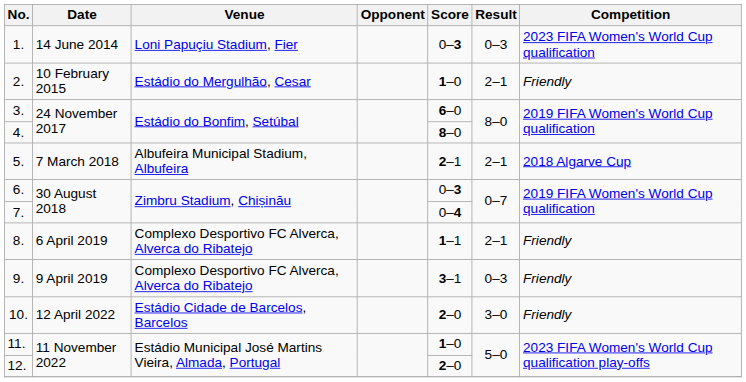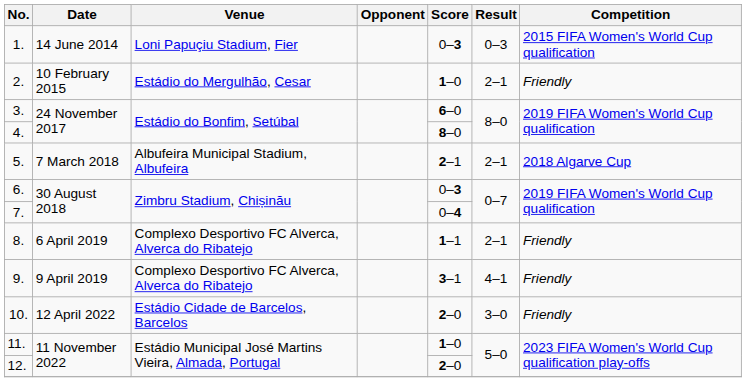1. | Competition: 2023 FIFA Women's World Cup qualification -> 2015 FIFA Women's World Cup qualification
9. | Result: 0–3 -> 4–1
